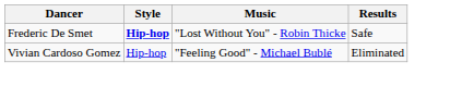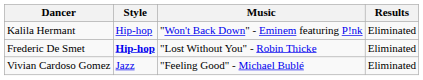+ row: Kalila Hermant | Hip-hop | "Won't Back Down" - Eminem featuring P!nk | Eliminated
Frederic De Smet | Results: Safe -> Eliminated
Vivian Cardoso Gomez | Style: Hip-hop -> Jazz
